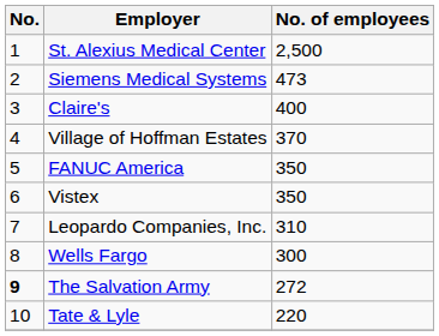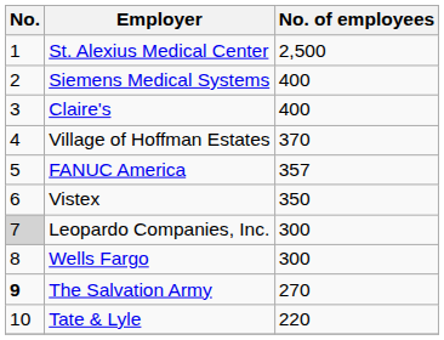Siemens Medical Systems | No. of employees: 473 -> 400
FANUC America | No. of employees: 350 -> 357
Leopardo Companies, Inc. | No.: no background -> lightgrey background
Leopardo Companies, Inc. | No. of employees: 310 -> 300
The Salvation Army | No. of employees: 272 -> 270
